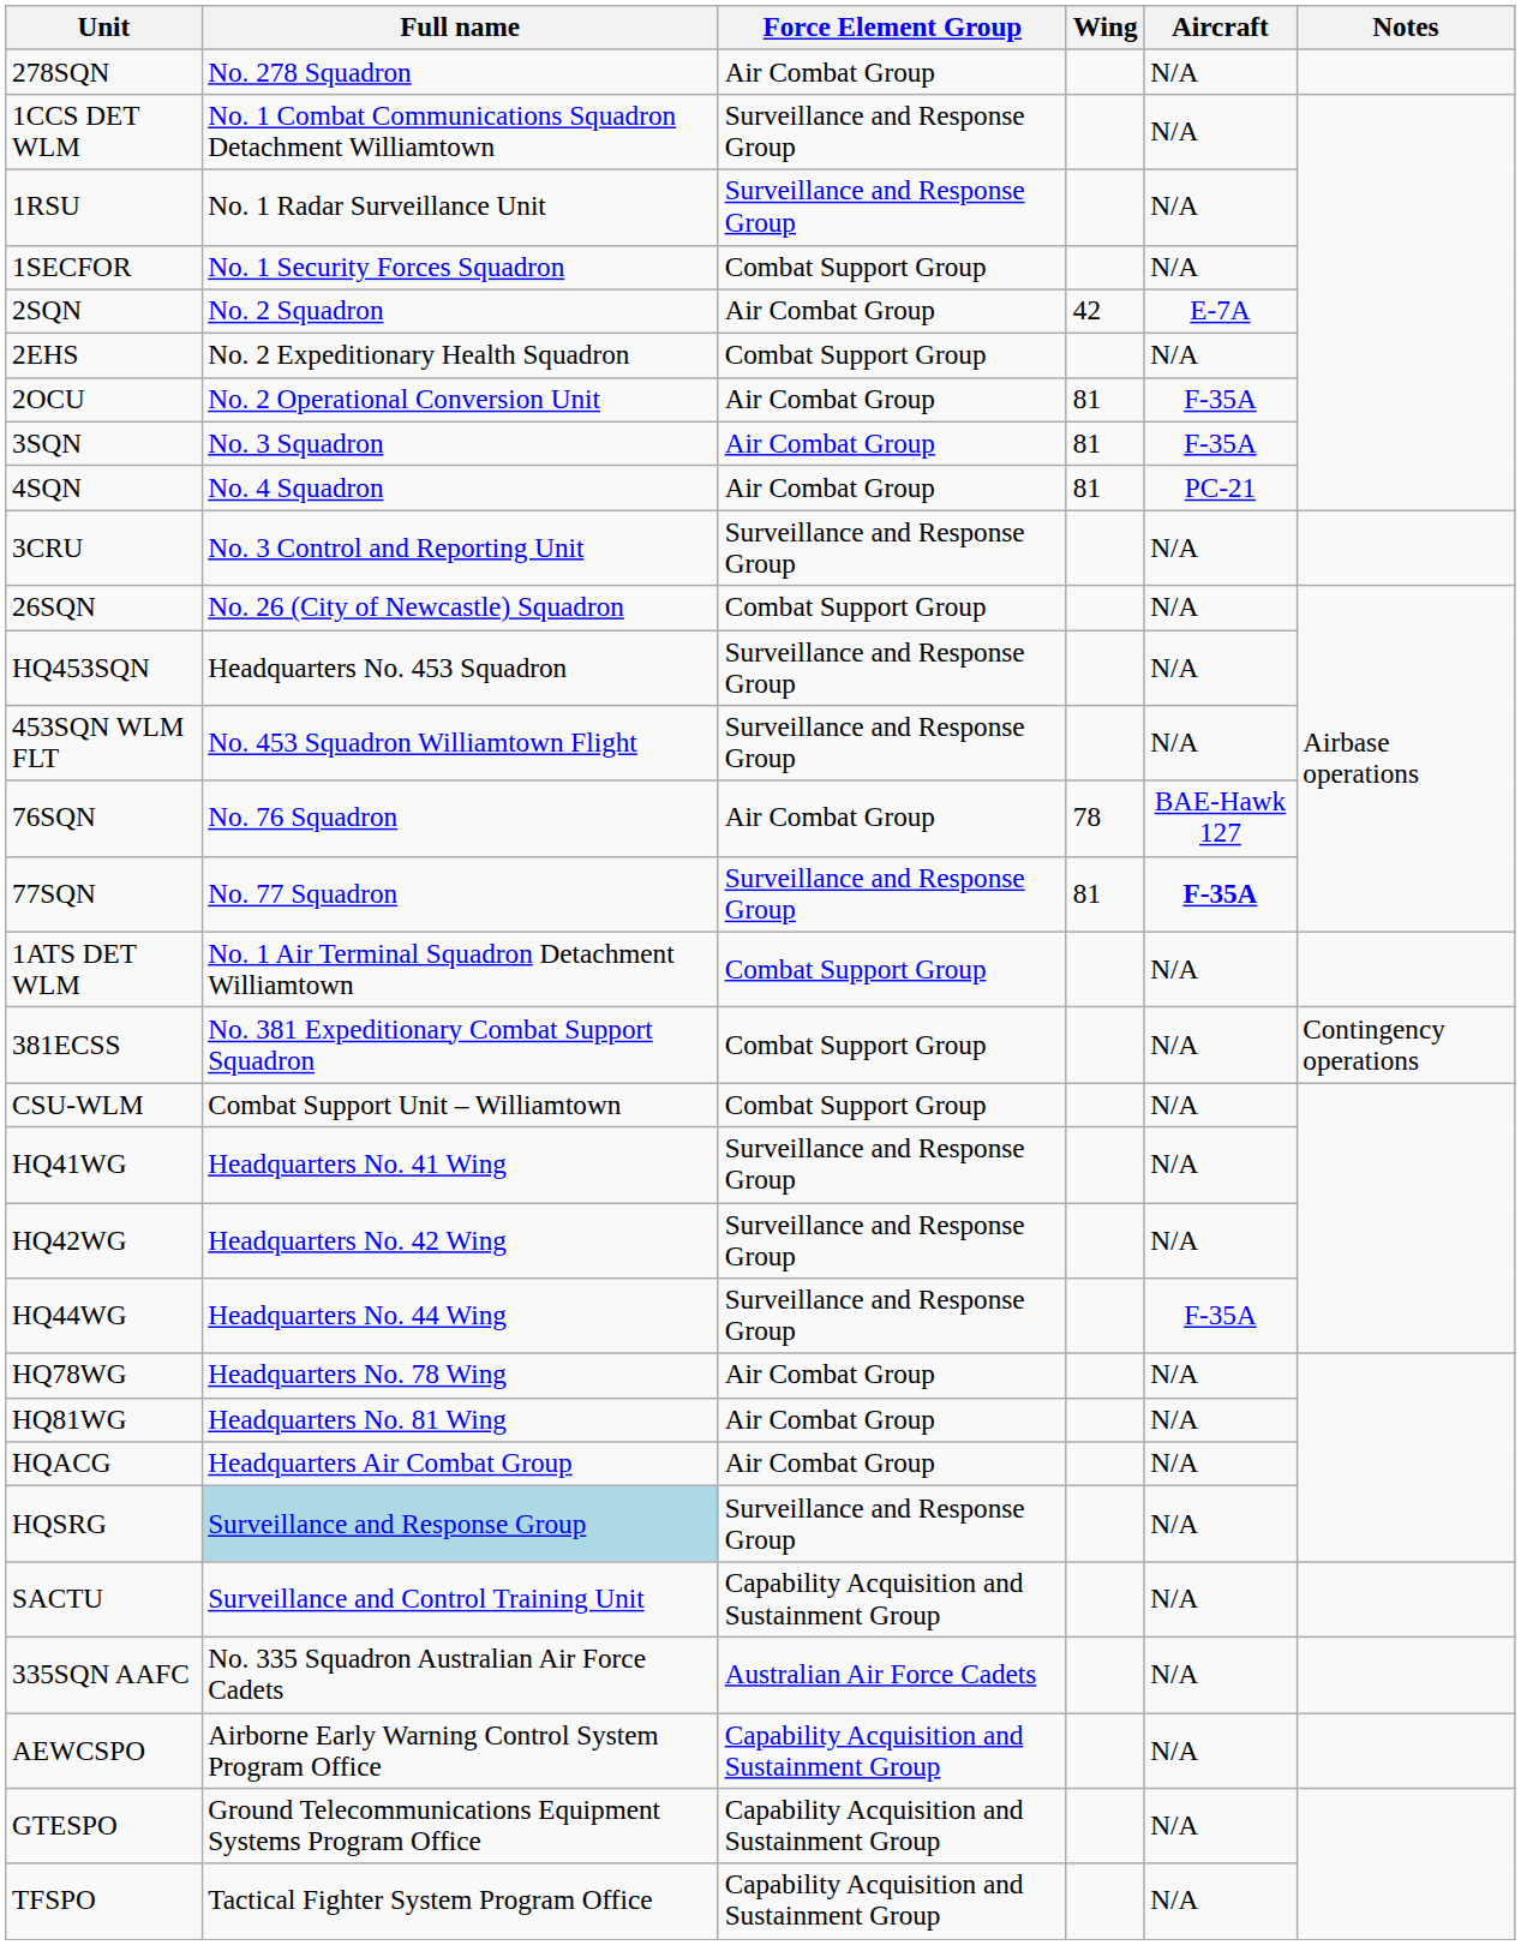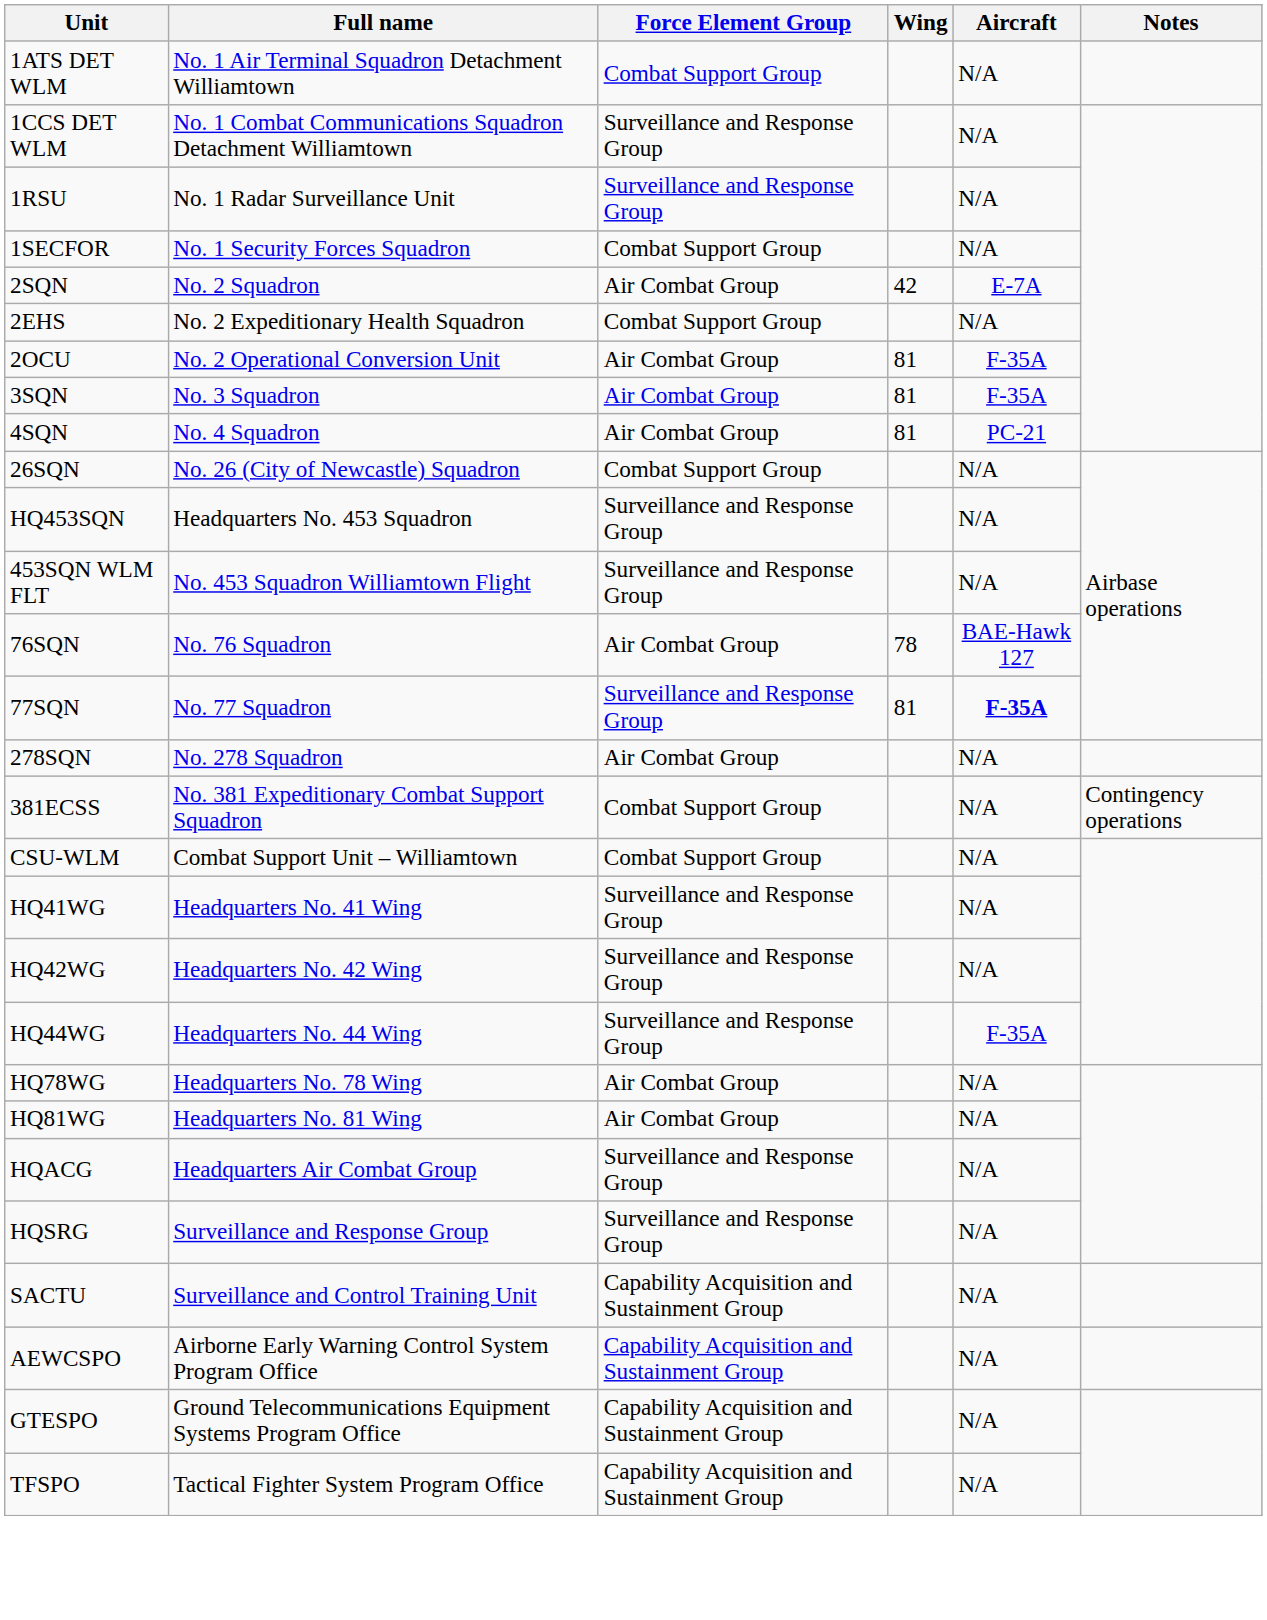rows swapped: 1ATS DET WLM <-> 278SQN
- row: 3CRU | No. 3 Control and Reporting Unit | Surveillance and Response Group | N/A
HQACG | Force Element Group: Air Combat Group -> Surveillance and Response Group
HQSRG | Full name: lightblue background -> no background
- row: 335SQN AAFC | No. 335 Squadron Australian Air Force Cadets | Australian Air Force Cadets | N/A
